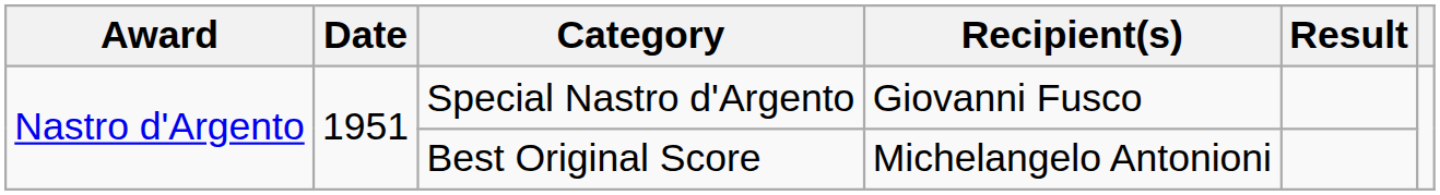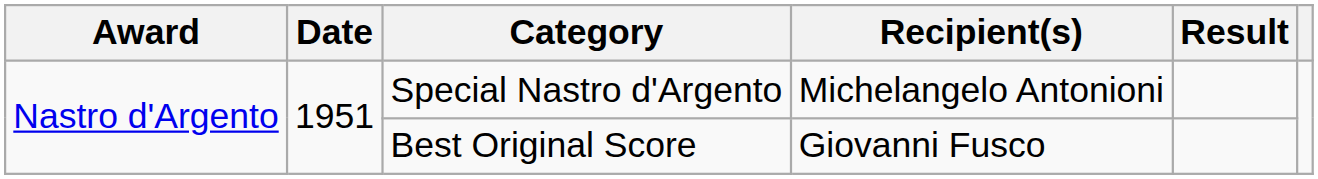Special Nastro d'Argento | Recipient(s): Giovanni Fusco -> Michelangelo Antonioni
Best Original Score | Recipient(s): Michelangelo Antonioni -> Giovanni Fusco
